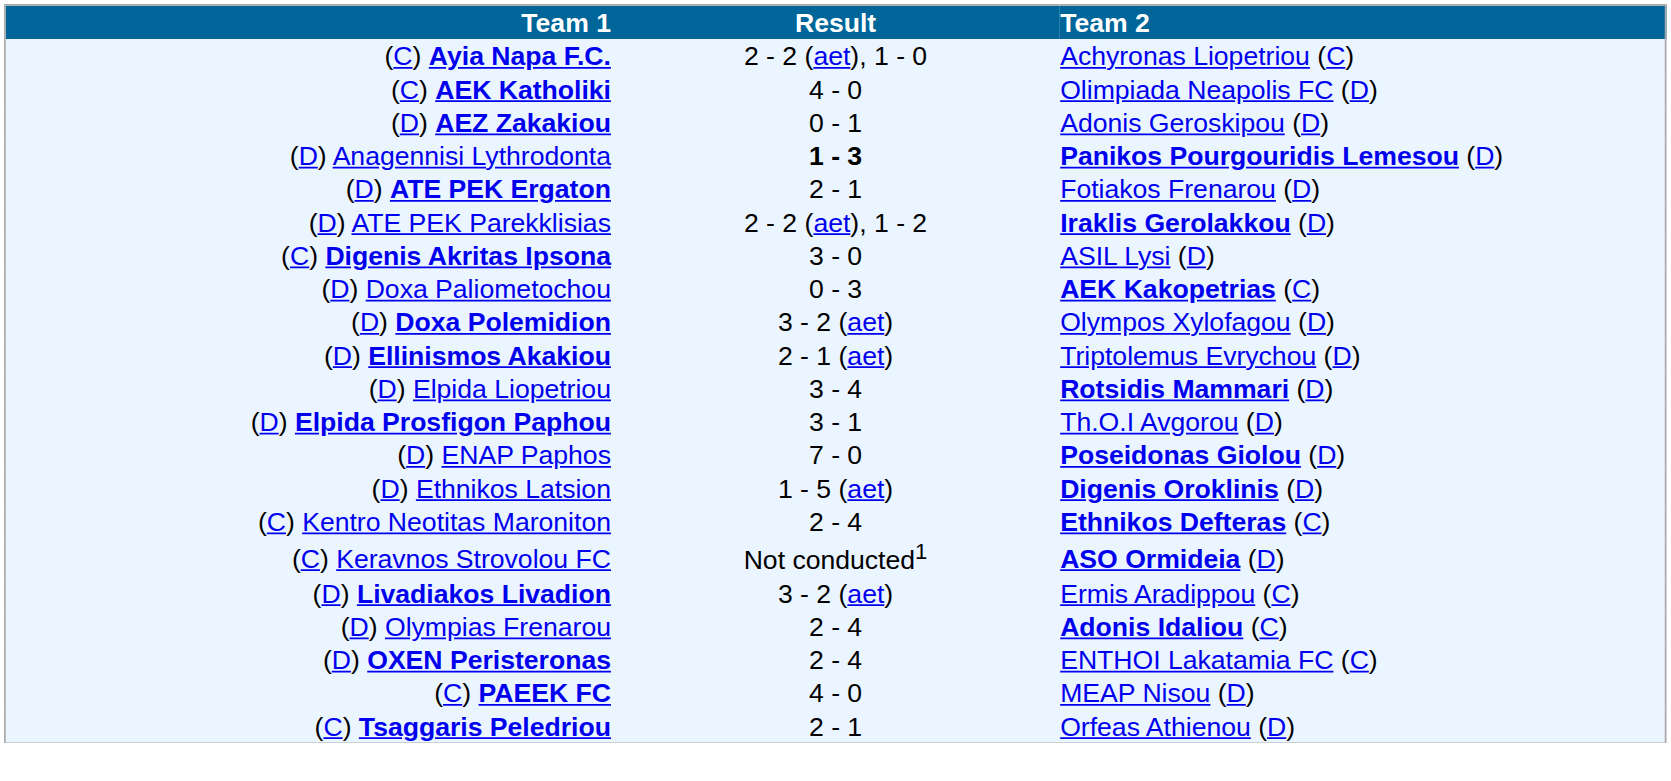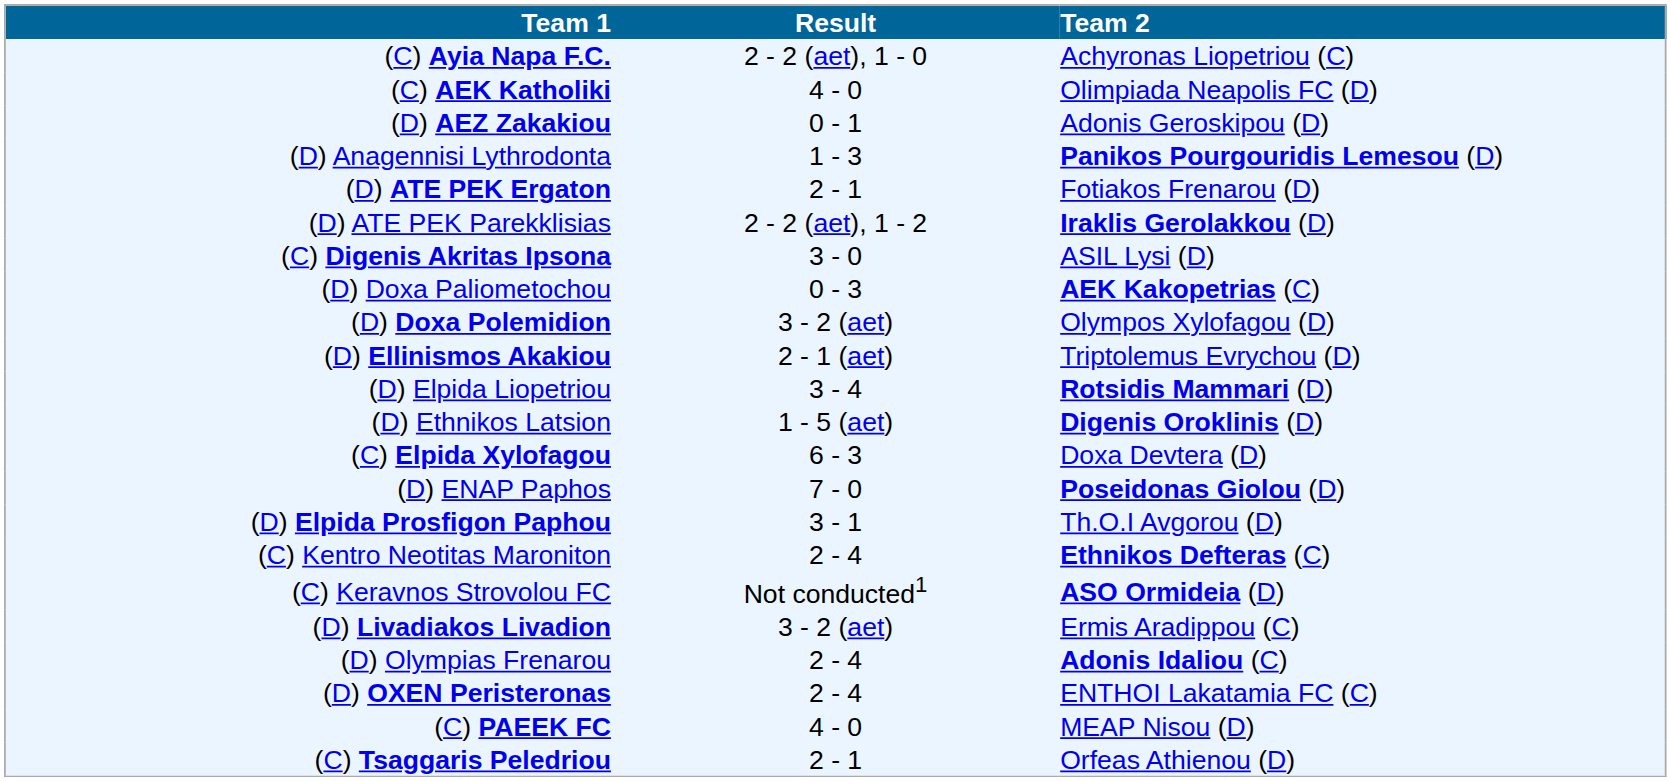(D) Anagennisi Lythrodonta | Result: bold -> normal
rows swapped: (D) Elpida Prosfigon Paphou <-> (D) Ethnikos Latsion
+ row: (C) Elpida Xylofagou | 6 - 3 | Doxa Devtera (D)
